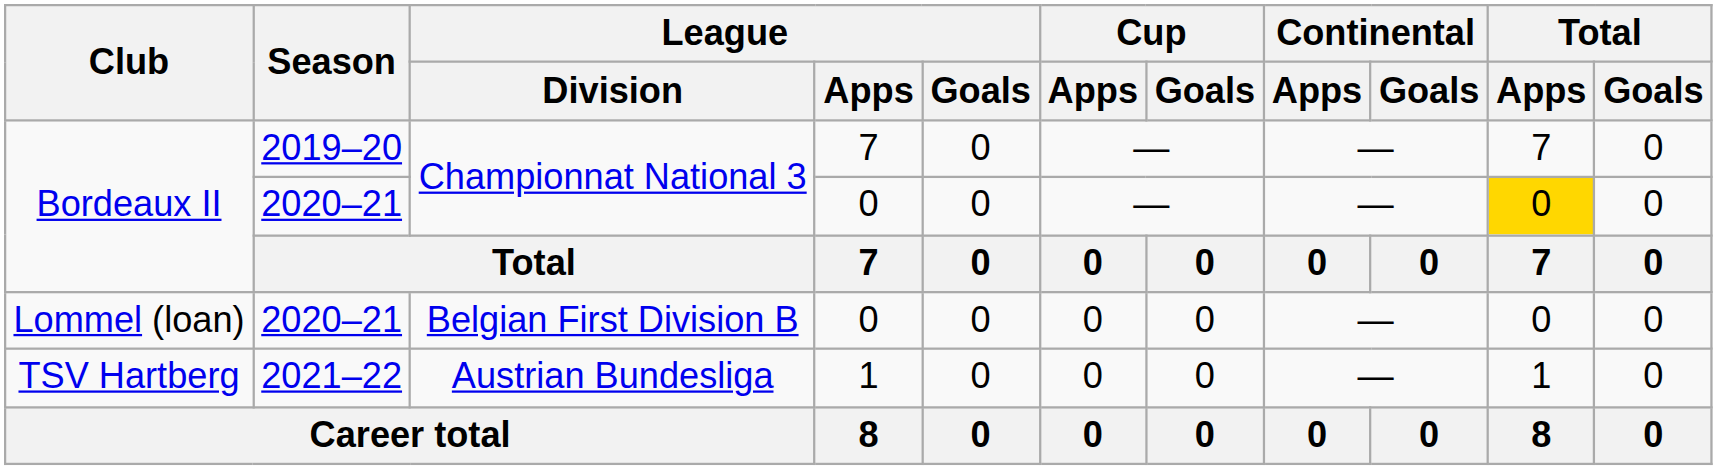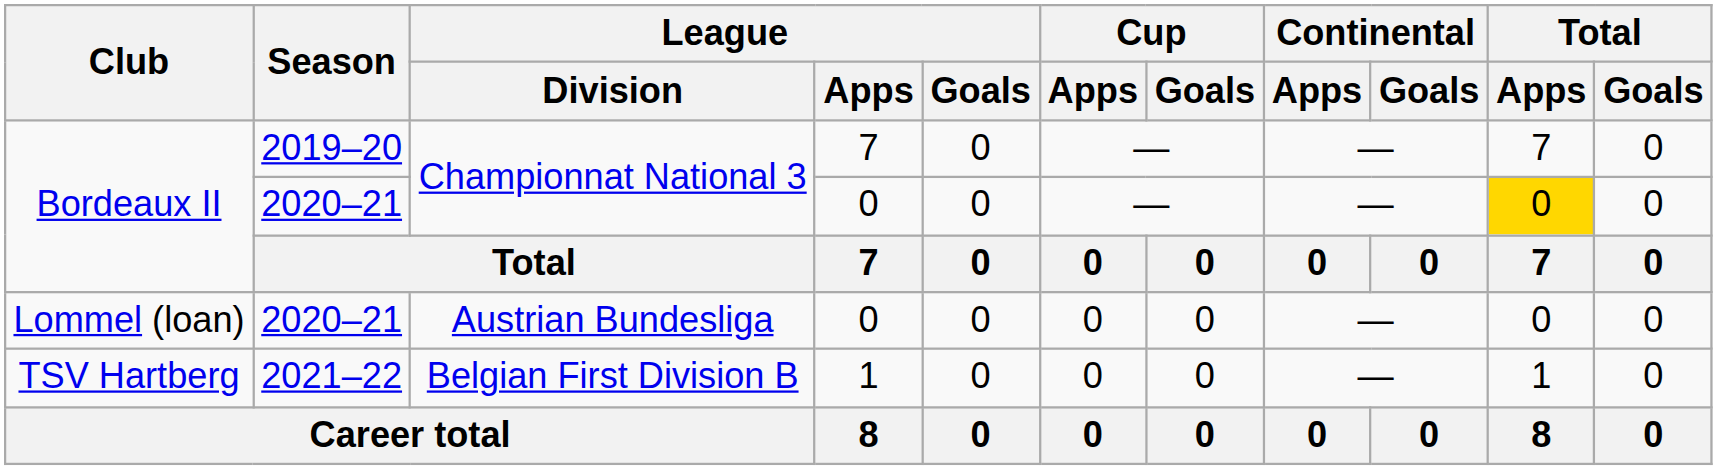Lommel (loan) | League / Division: Belgian First Division B -> Austrian Bundesliga
TSV Hartberg | League / Division: Austrian Bundesliga -> Belgian First Division B
